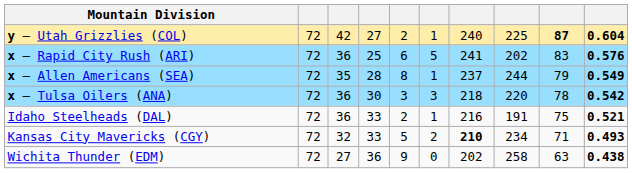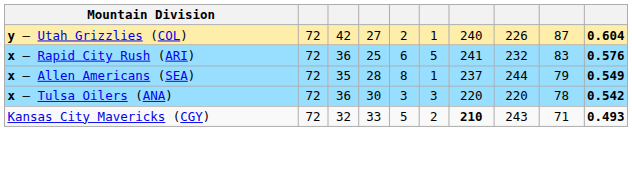y – Utah Grizzlies (COL) | column 8: 225 -> 226
y – Utah Grizzlies (COL) | column 9: bold -> normal
x – Rapid City Rush (ARI) | column 8: 202 -> 232
x – Tulsa Oilers (ANA) | column 7: 218 -> 220
- row: Idaho Steelheads (DAL) | 72 | 36 | 33 | 2 | 1 | 216 | 191 | 75 | 0.521
Kansas City Mavericks (CGY) | column 8: 234 -> 243
- row: Wichita Thunder (EDM) | 72 | 27 | 36 | 9 | 0 | 202 | 258 | 63 | 0.438
